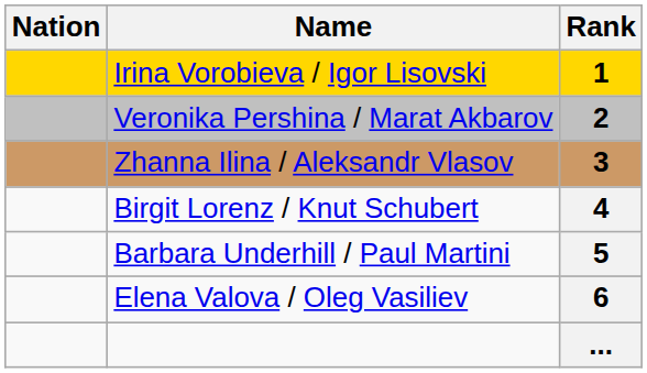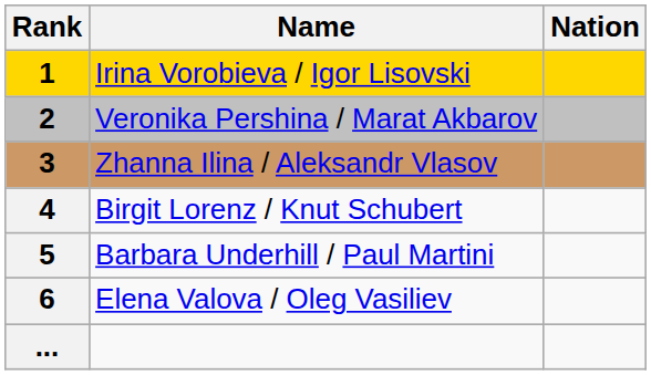columns swapped: Rank <-> Nation
